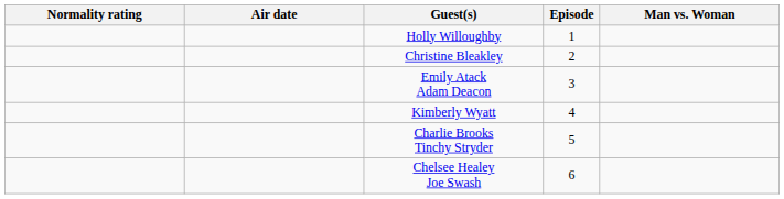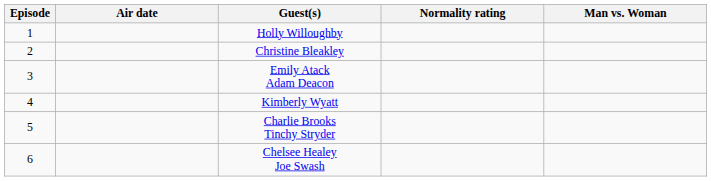columns swapped: Episode <-> Normality rating
